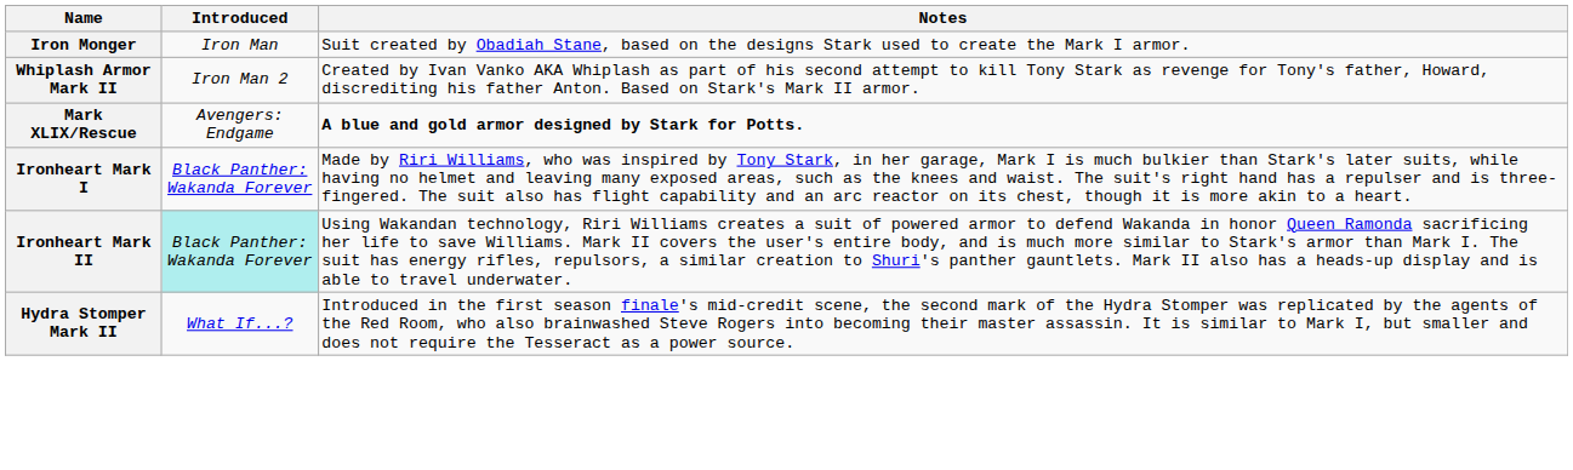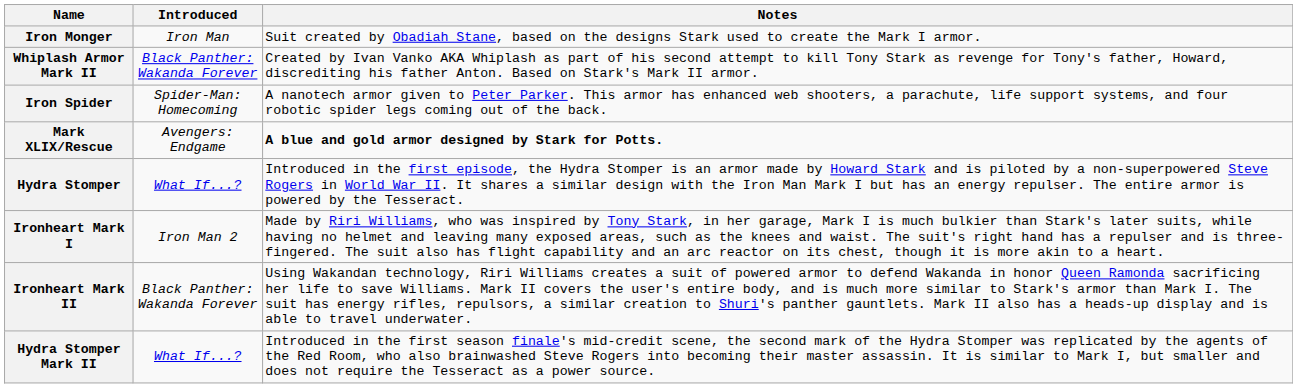Whiplash Armor Mark II | Introduced: Iron Man 2 -> Black Panther: Wakanda Forever
+ row: Iron Spider | Spider-Man: Homecoming | A nanotech armor given to Peter Parker. This armor has enhanced web shooters, a parachute, life support systems, and four robotic spider legs coming out of the back.
+ row: Hydra Stomper | What If...? | Introduced in the first episode, the Hydra Stomper is an armor made by Howard Stark and is piloted by a non-superpowered Steve Rogers in World War II. It shares a similar design with the Iron Man Mark I but has an energy repulser. The entire armor is powered by the Tesseract.
Ironheart Mark I | Introduced: Black Panther: Wakanda Forever -> Iron Man 2
Ironheart Mark II | Introduced: paleturquoise background -> no background
